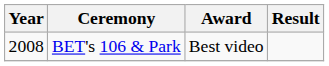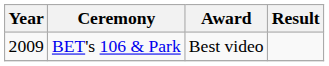BET's 106 & Park | Year: 2008 -> 2009
